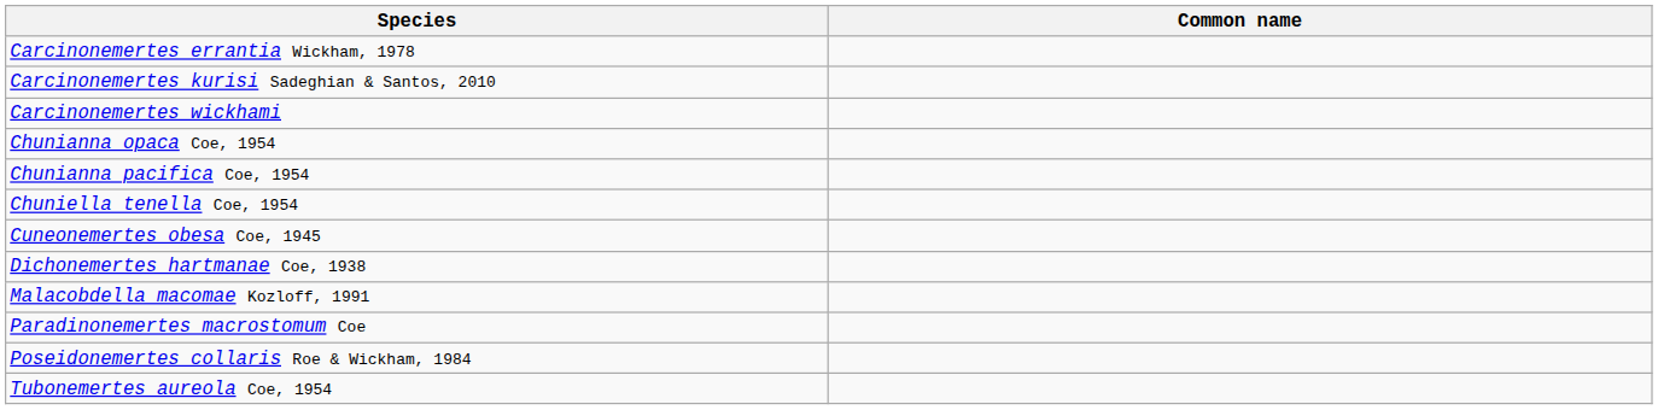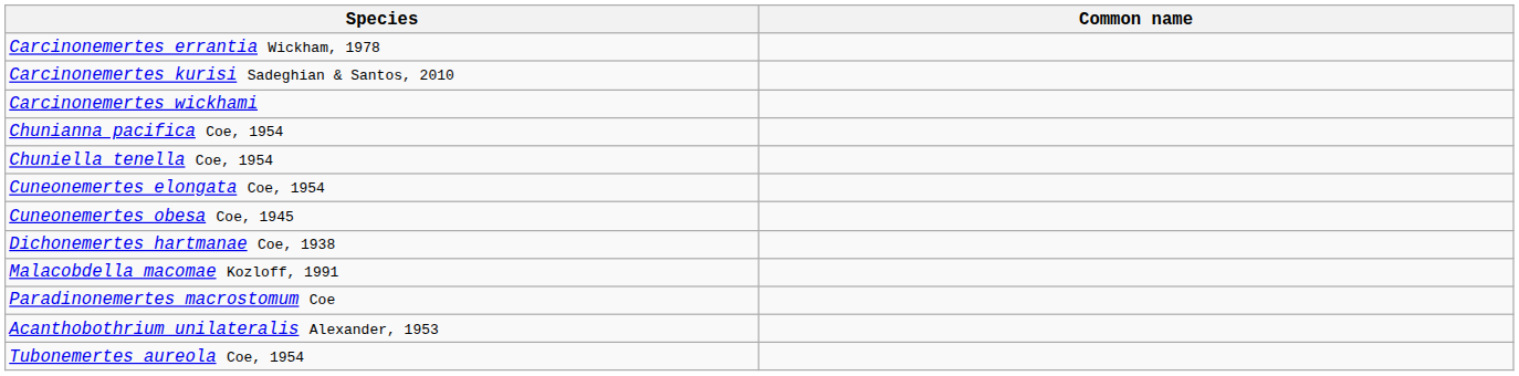- row: Chunianna opaca Coe, 1954
+ row: Cuneonemertes elongata Coe, 1954
- row: Poseidonemertes collaris Roe & Wickham, 1984
+ row: Acanthobothrium unilateralis Alexander, 1953
